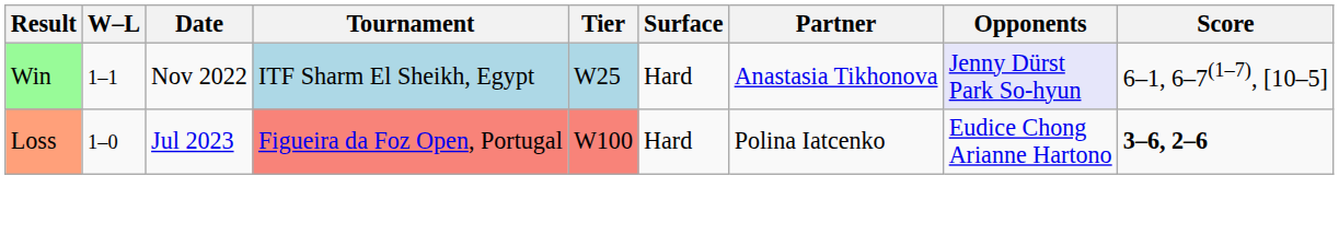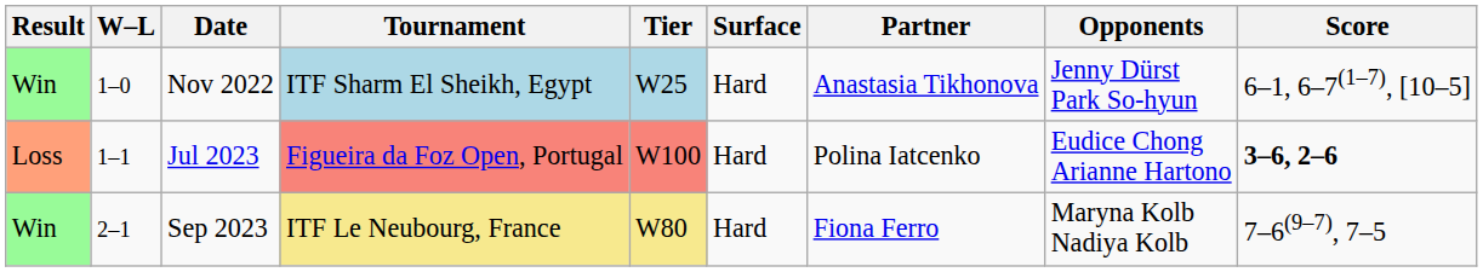Nov 2022 | W–L: 1–1 -> 1–0
Nov 2022 | Opponents: lavender background -> no background
Jul 2023 | W–L: 1–0 -> 1–1
+ row: Win | 2–1 | Sep 2023 | ITF Le Neubourg, France | W80 | Hard | Fiona Ferro | Maryna Kolb Nadiya Kolb | 7–6(9–7), 7–5
